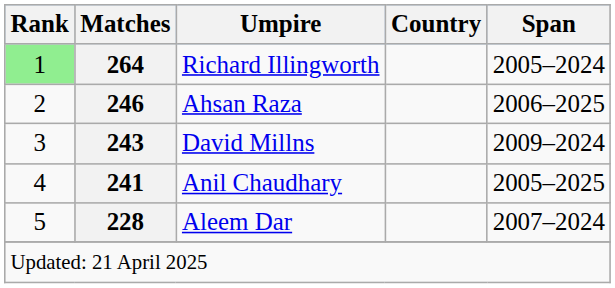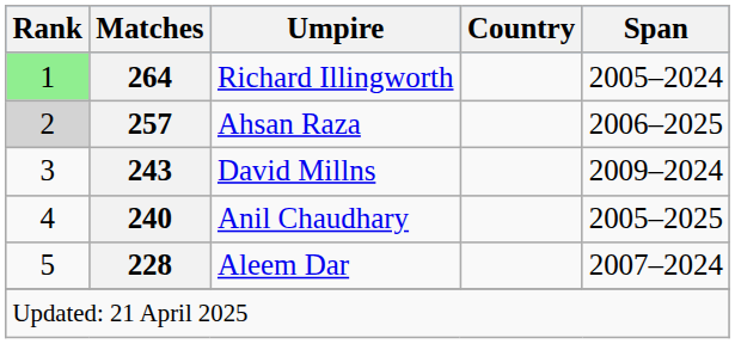Ahsan Raza | Rank: no background -> lightgrey background
Ahsan Raza | Matches: 246 -> 257
Anil Chaudhary | Matches: 241 -> 240
